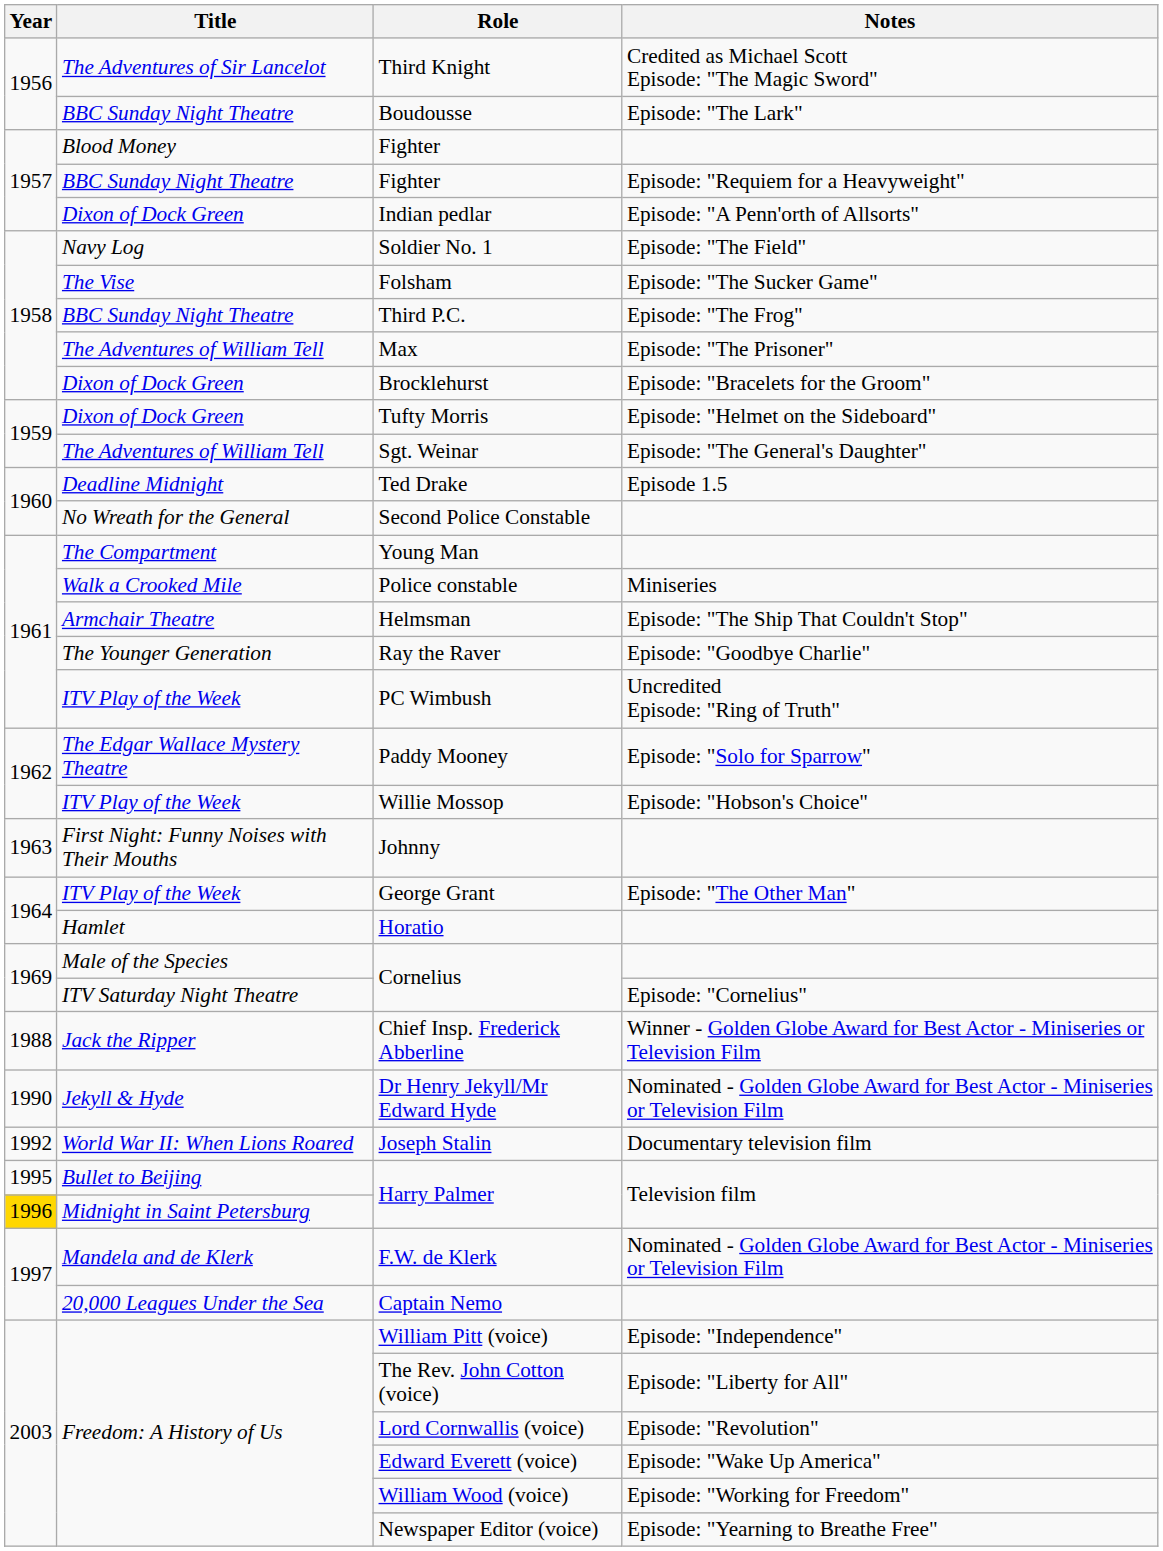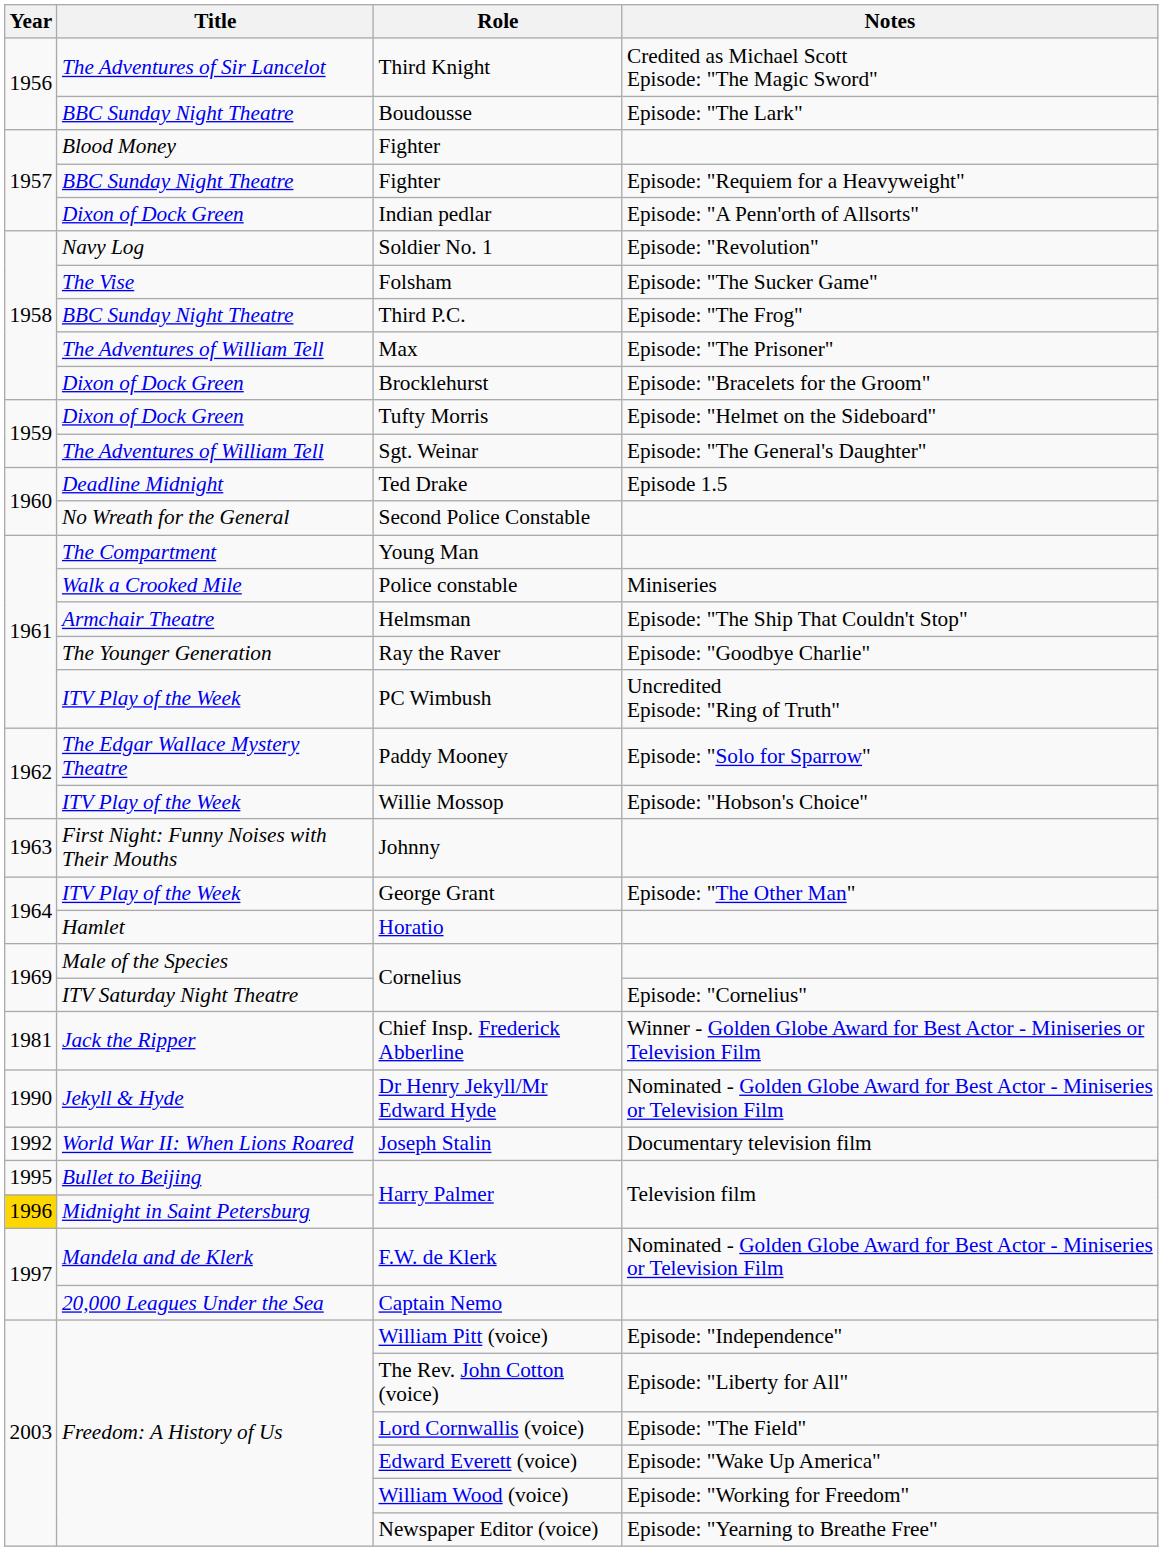Soldier No. 1 | Notes: Episode: "The Field" -> Episode: "Revolution"
Chief Insp. Frederick Abberline | Year: 1988 -> 1981
Lord Cornwallis (voice) | Notes: Episode: "Revolution" -> Episode: "The Field"
